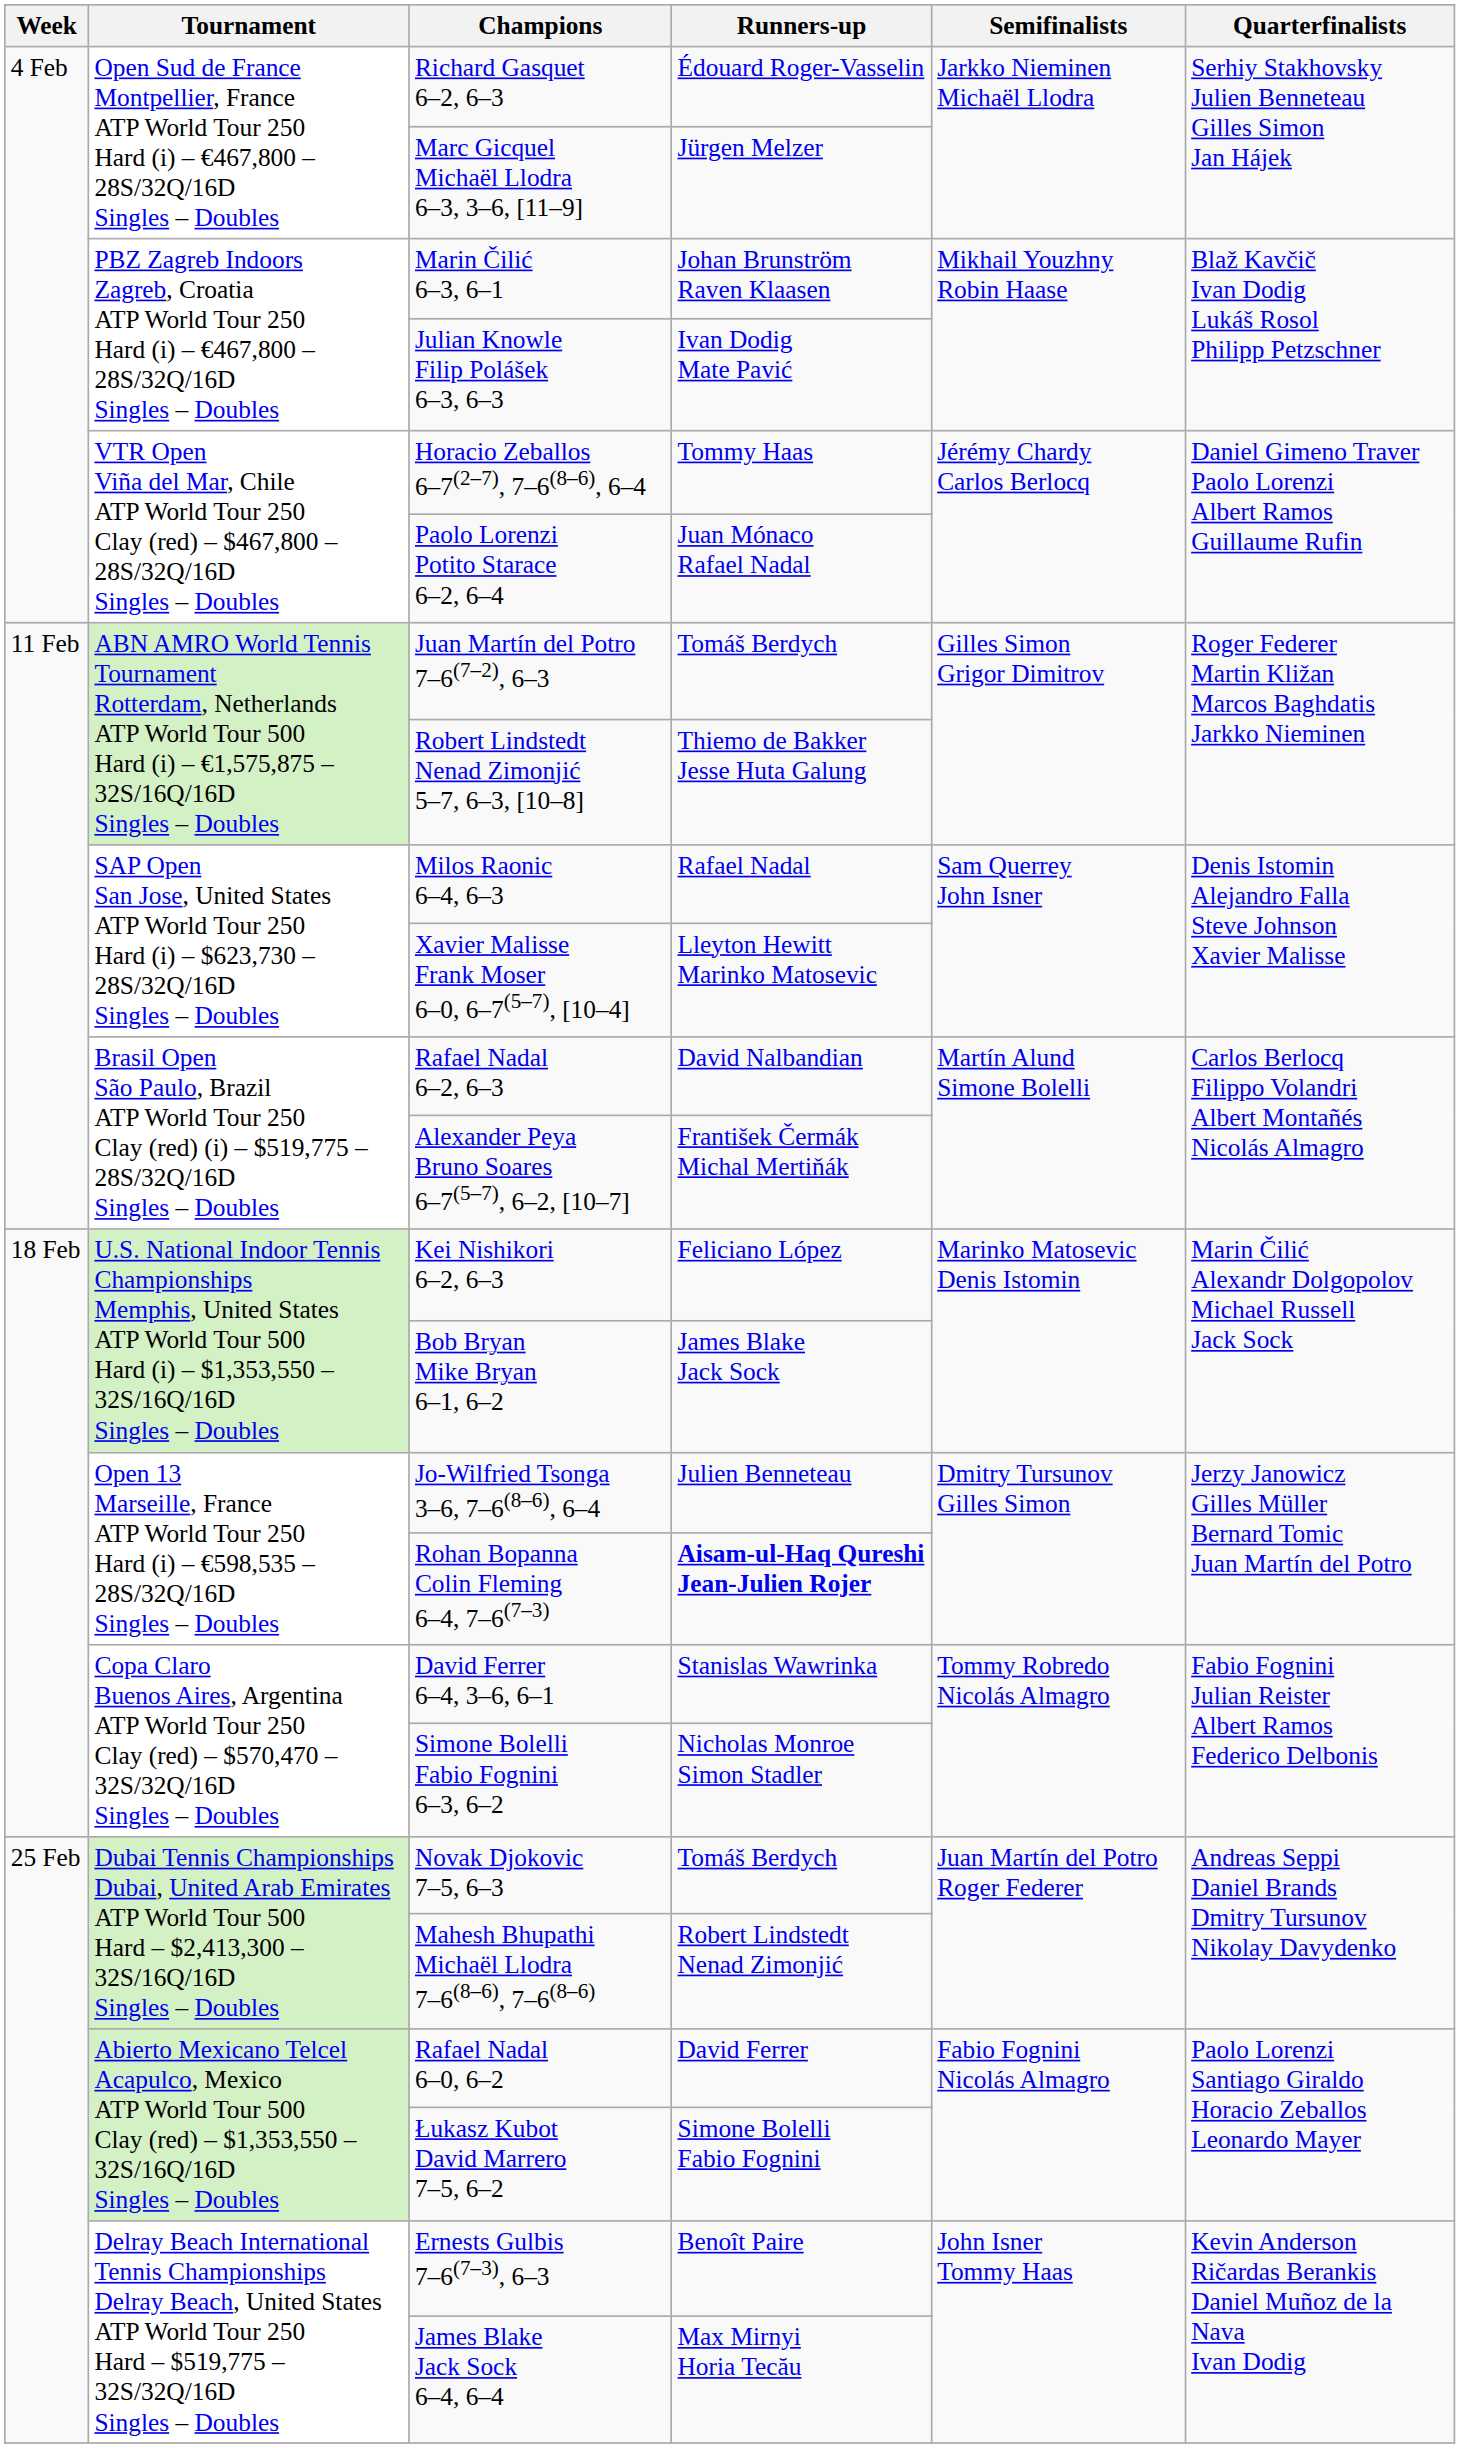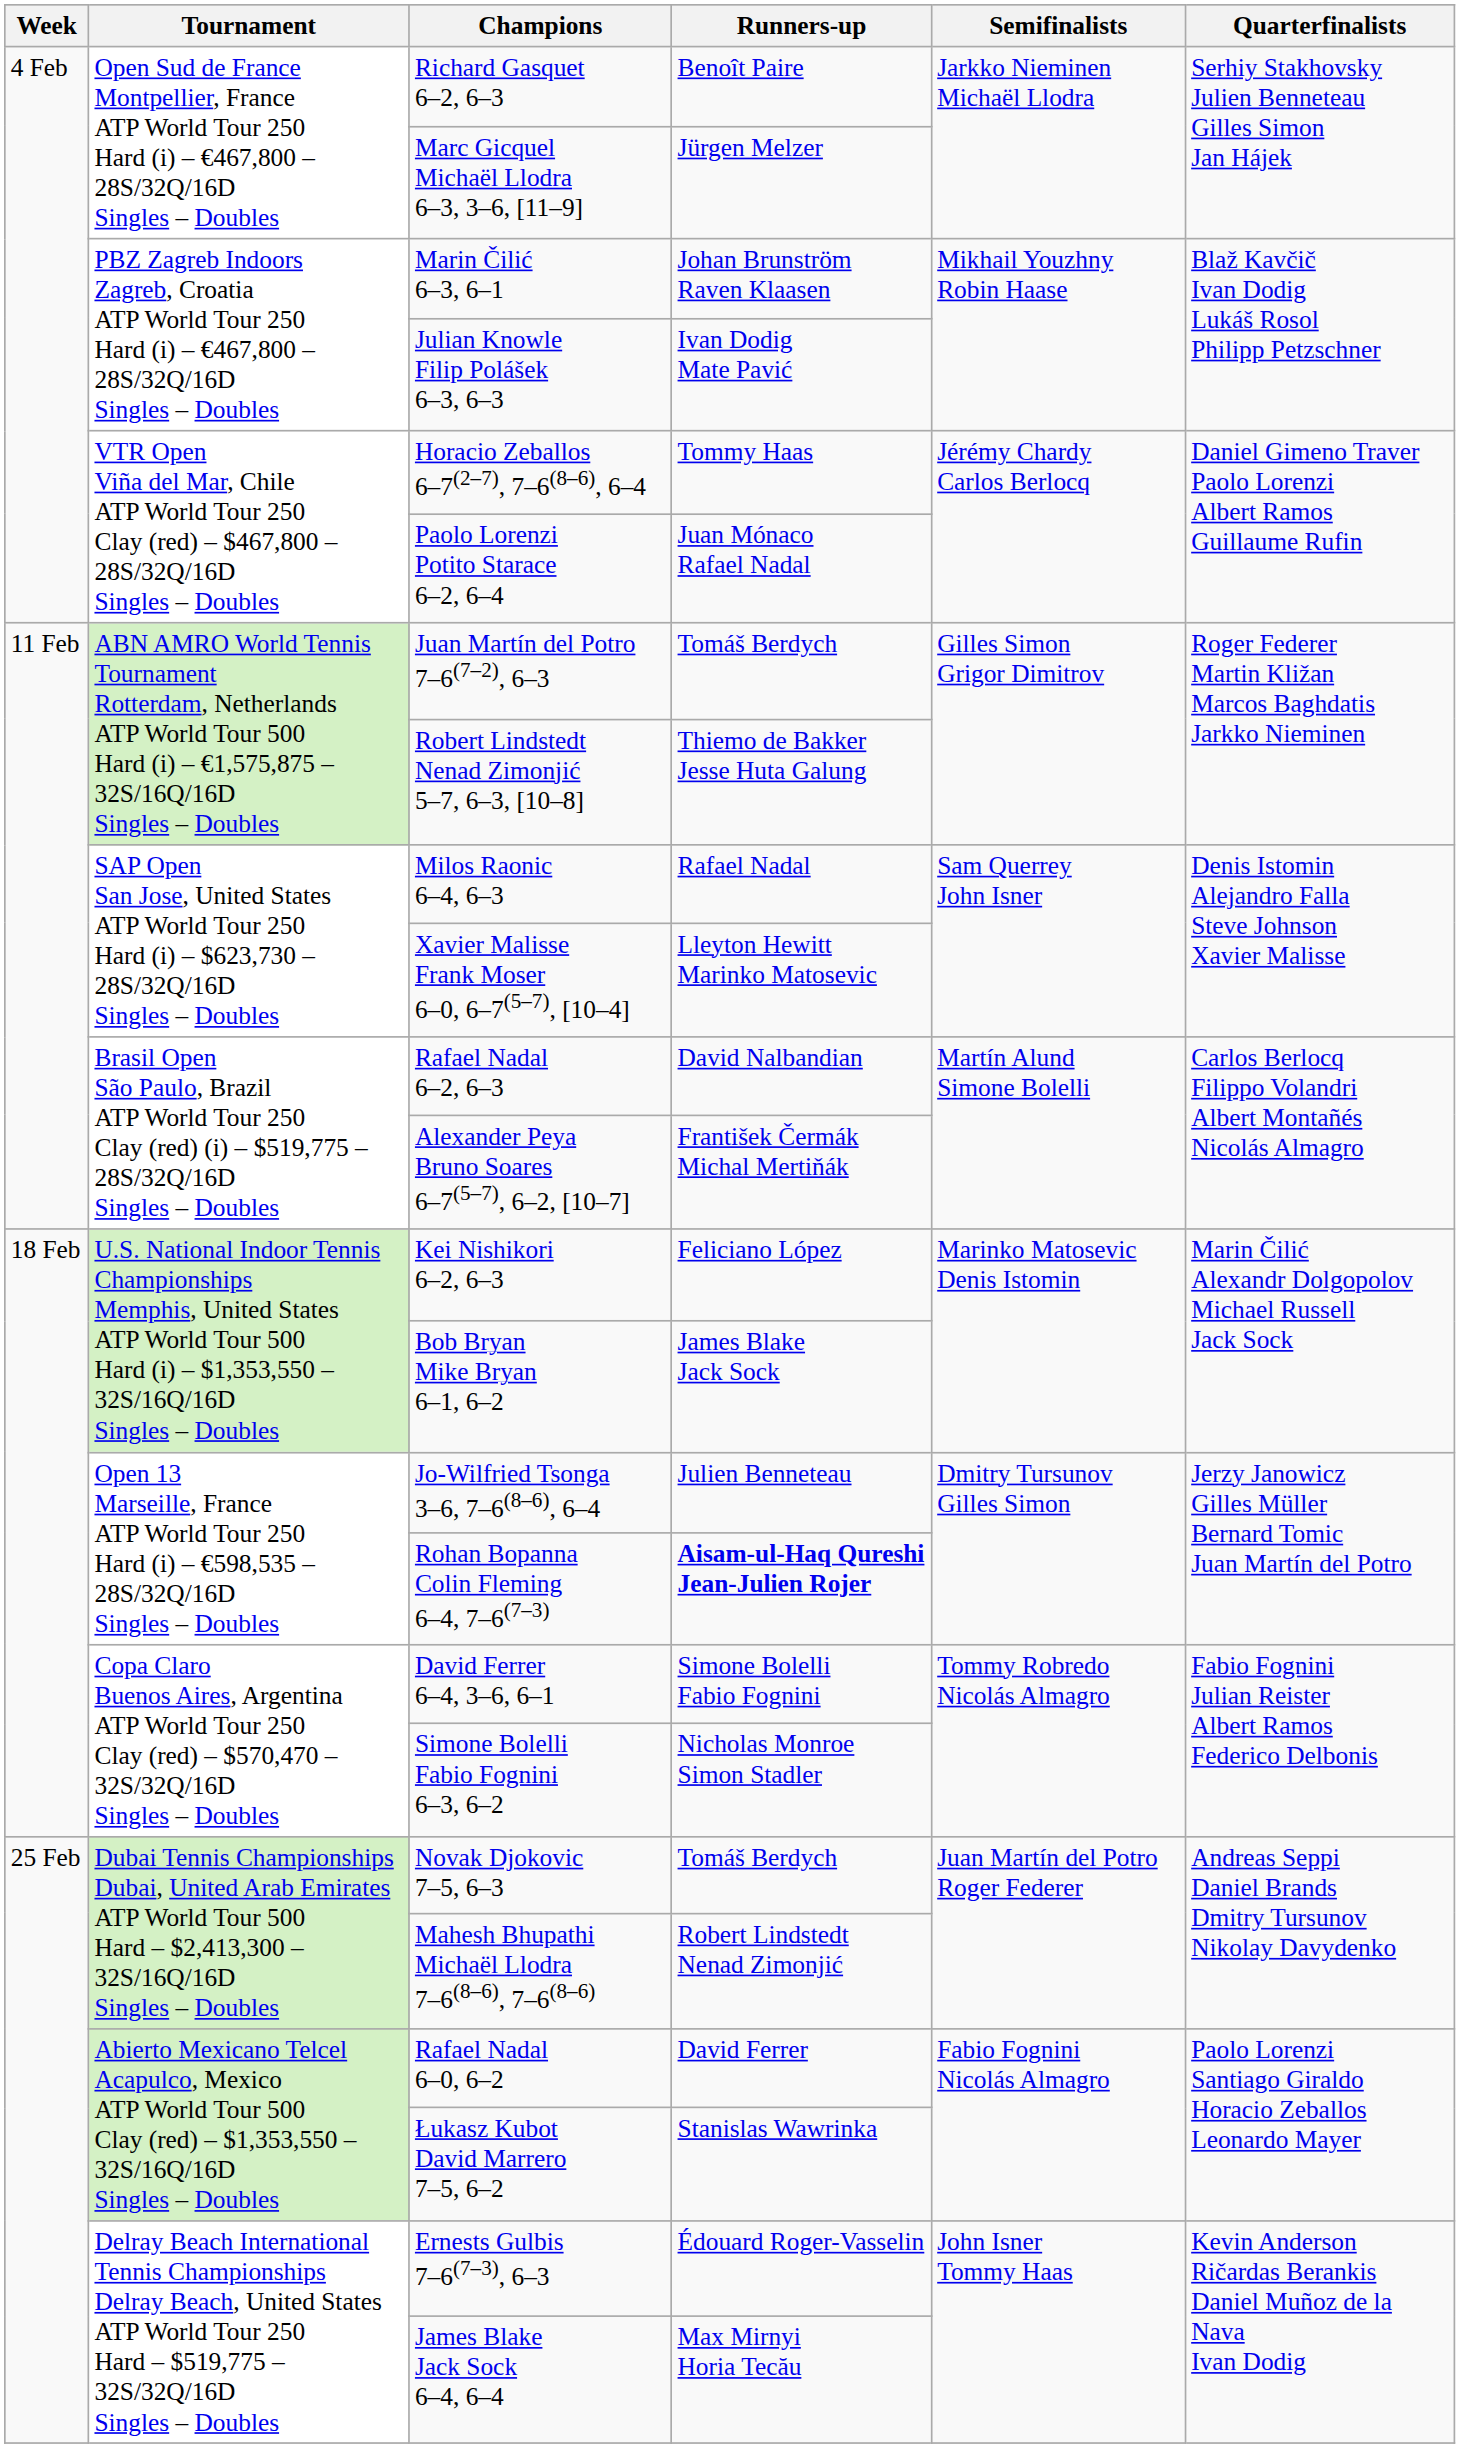Richard Gasquet 6–2, 6–3 | Runners-up: Édouard Roger-Vasselin -> Benoît Paire
David Ferrer 6–4, 3–6, 6–1 | Runners-up: Stanislas Wawrinka -> Simone Bolelli Fabio Fognini
Łukasz Kubot David Marrero 7–5, 6–2 | Runners-up: Simone Bolelli Fabio Fognini -> Stanislas Wawrinka
Ernests Gulbis 7–6(7–3), 6–3 | Runners-up: Benoît Paire -> Édouard Roger-Vasselin
